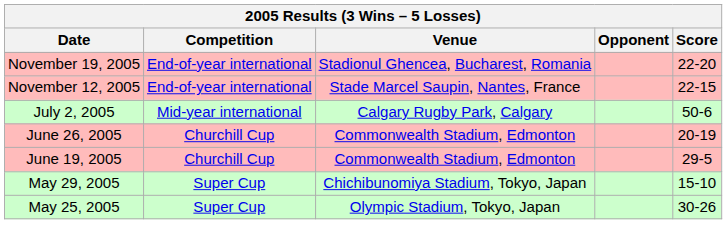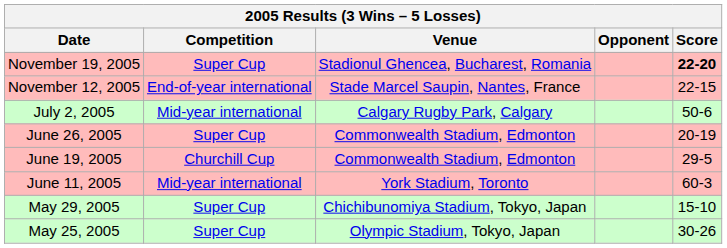November 19, 2005 | Competition: End-of-year international -> Super Cup
November 19, 2005 | Score: normal -> bold
June 26, 2005 | Competition: Churchill Cup -> Super Cup
+ row: June 11, 2005 | Mid-year international | York Stadium, Toronto | 60-3
